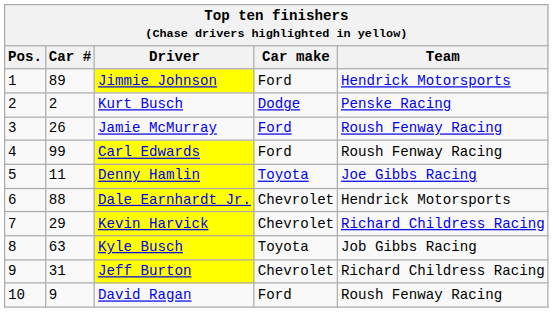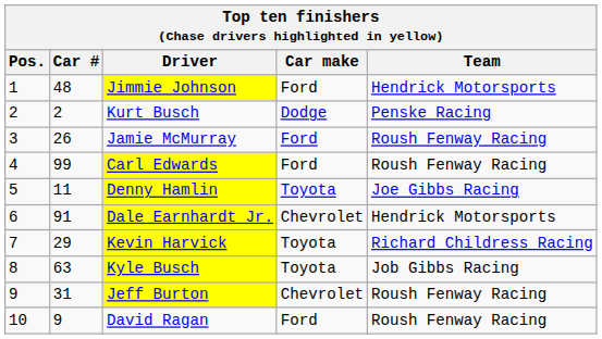Jimmie Johnson | Car #: 89 -> 48
Dale Earnhardt Jr. | Car #: 88 -> 91
Kevin Harvick | Car make: Chevrolet -> Toyota
Jeff Burton | Team: Richard Childress Racing -> Roush Fenway Racing
